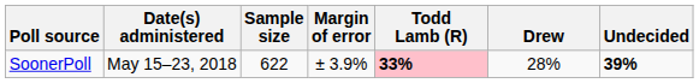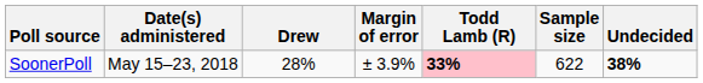columns swapped: Sample size <-> Drew
SoonerPoll | Undecided: 39% -> 38%
